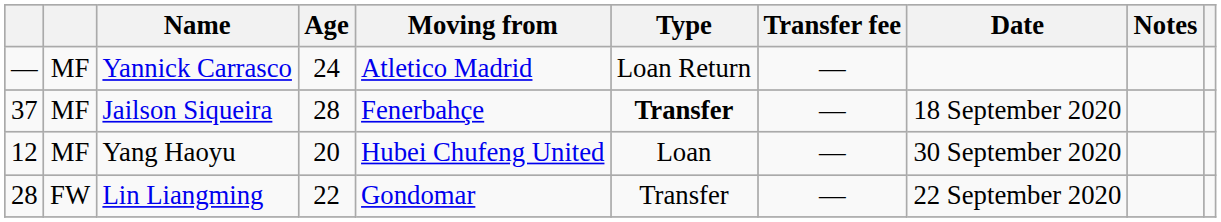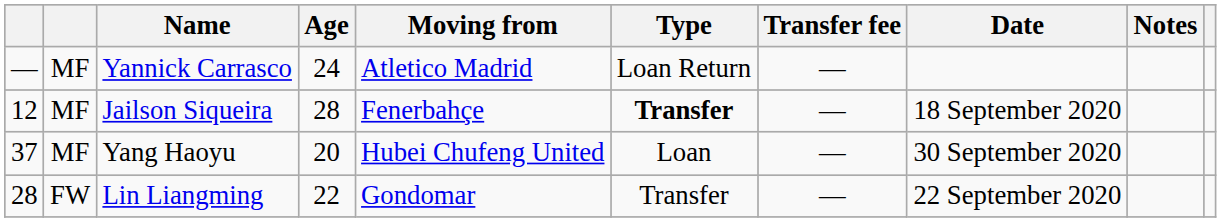Jailson Siqueira | column 1: 37 -> 12
Yang Haoyu | column 1: 12 -> 37
